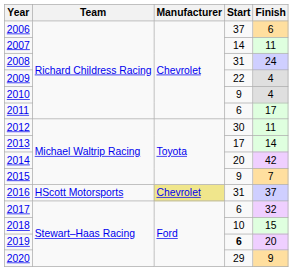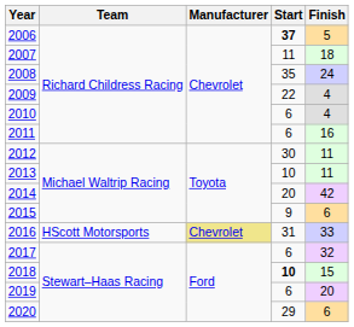2006 | Start: normal -> bold
2006 | Finish: 6 -> 5
2007 | Start: 14 -> 11
2007 | Finish: 11 -> 18
2008 | Start: 31 -> 35
2010 | Start: 9 -> 6
2011 | Finish: 17 -> 16
2013 | Start: 17 -> 10
2013 | Finish: 14 -> 11
2015 | Finish: 7 -> 6
2016 | Finish: 37 -> 33
2018 | Start: normal -> bold
2019 | Start: bold -> normal
2020 | Finish: 9 -> 6
